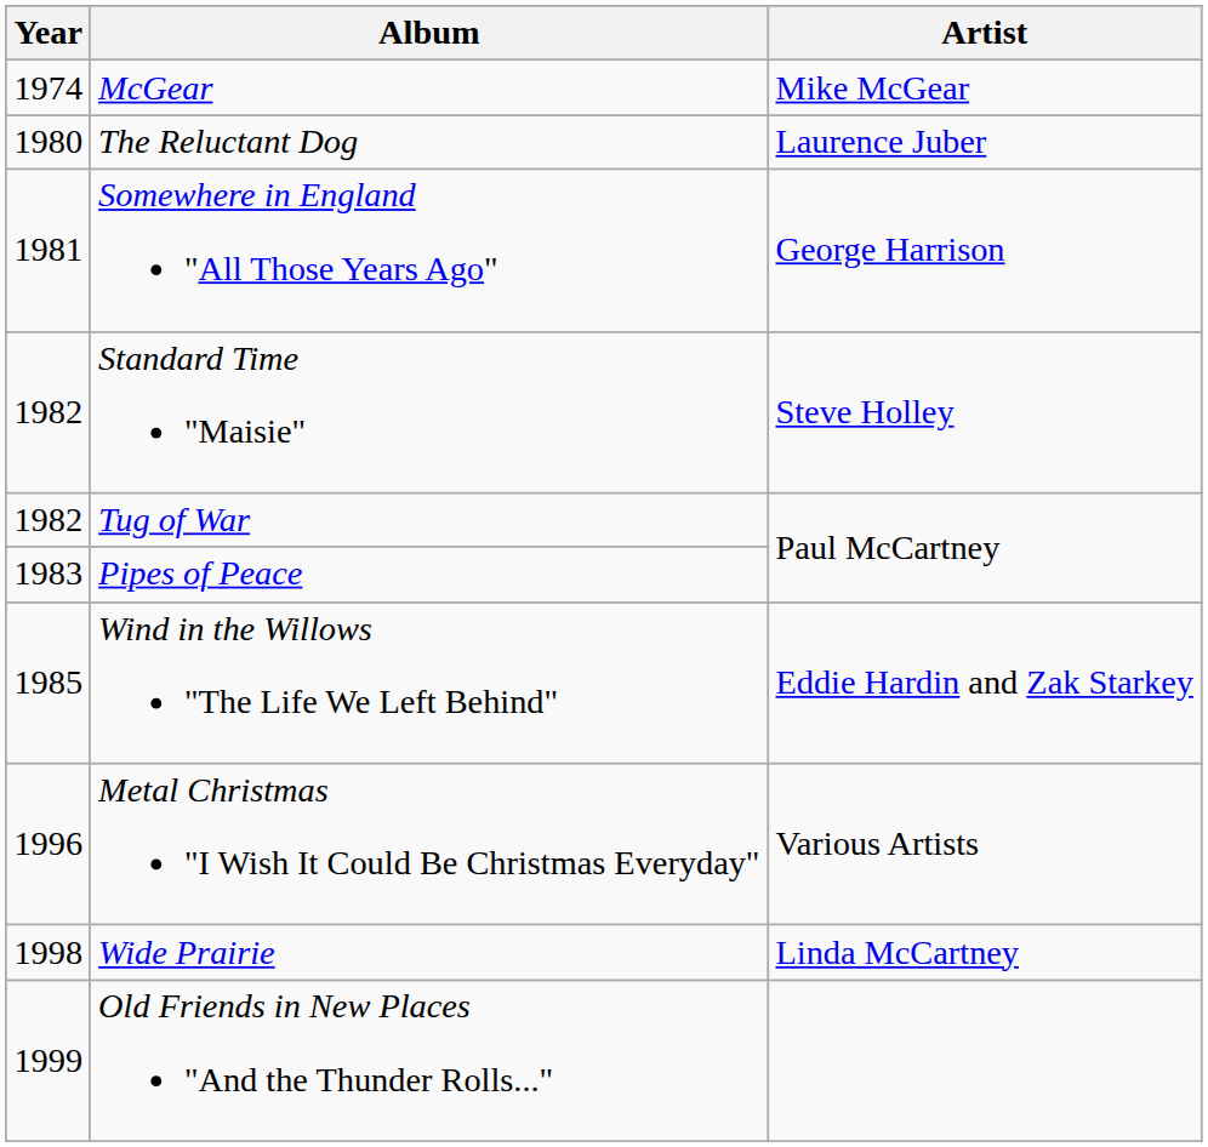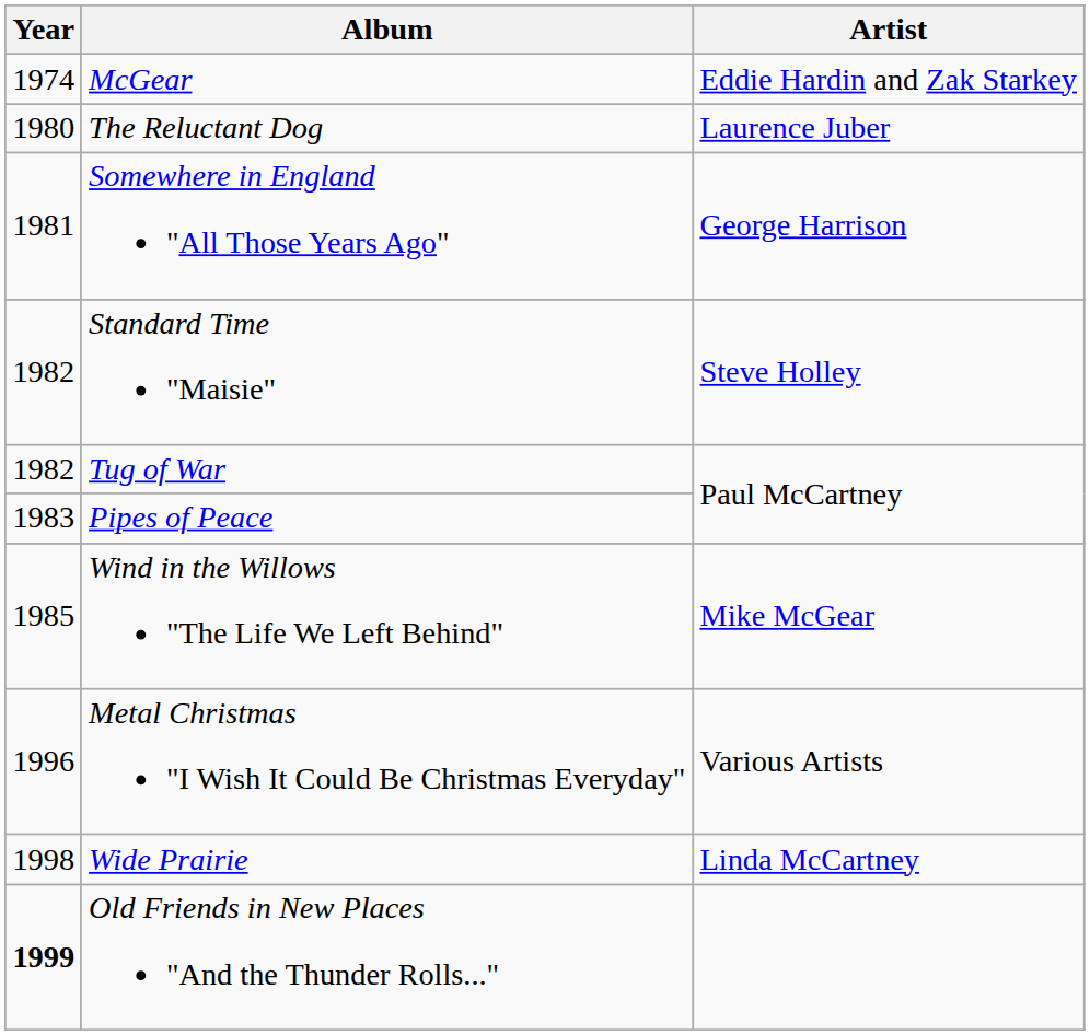McGear | Artist: Mike McGear -> Eddie Hardin and Zak Starkey
Wind in the Willows "The Life We Left Behind" | Artist: Eddie Hardin and Zak Starkey -> Mike McGear
Old Friends in New Places "And the Thunder Rolls..." | Year: normal -> bold
